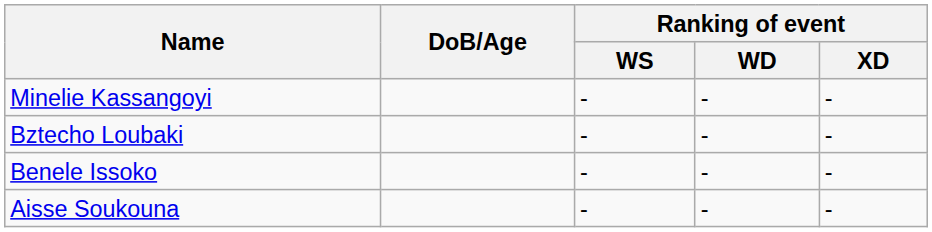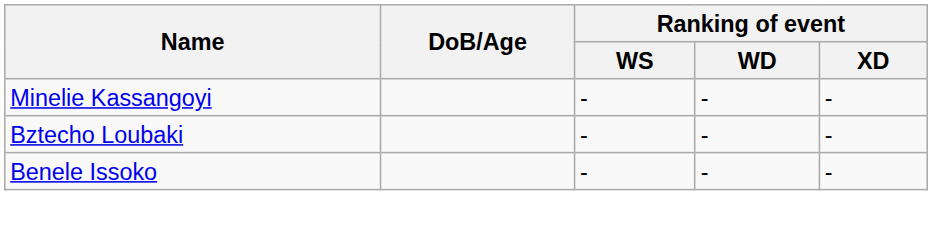- row: Aisse Soukouna | - | - | -
